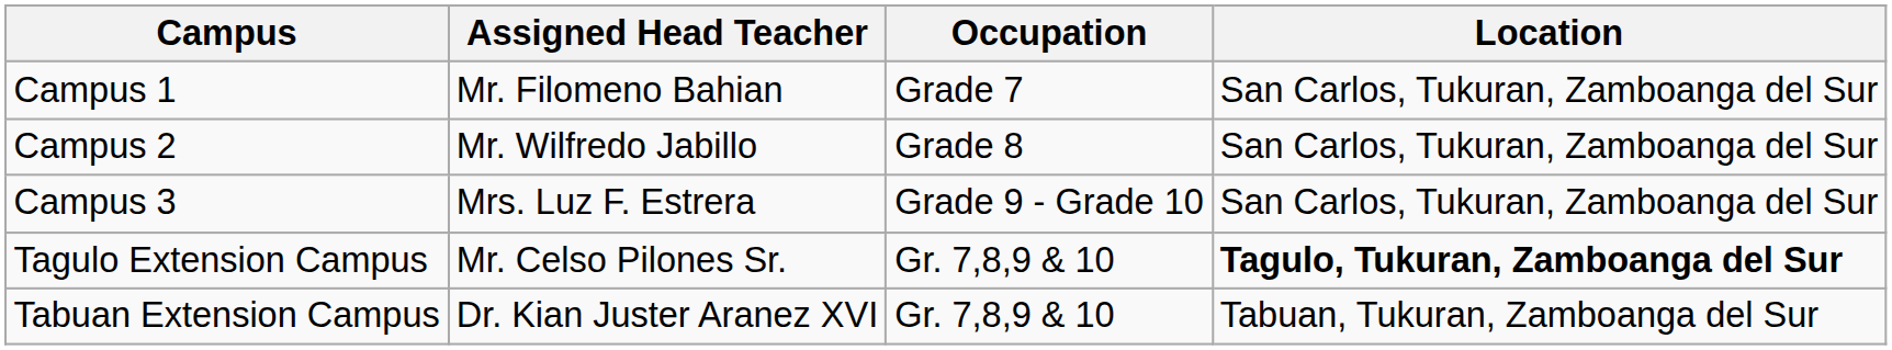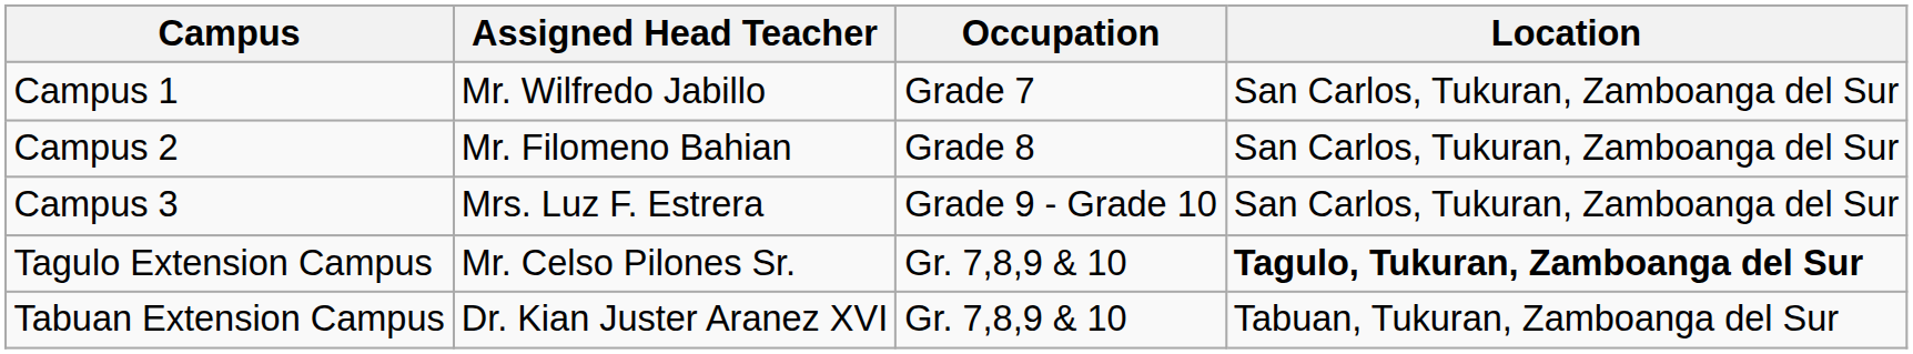Campus 1 | Assigned Head Teacher: Mr. Filomeno Bahian -> Mr. Wilfredo Jabillo
Campus 2 | Assigned Head Teacher: Mr. Wilfredo Jabillo -> Mr. Filomeno Bahian
